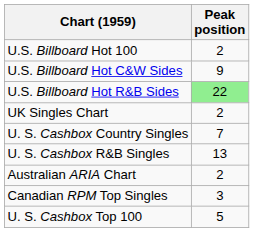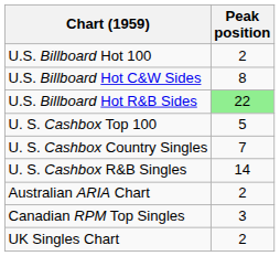U.S. Billboard Hot C&W Sides | Peak position: 9 -> 8
rows swapped: U. S. Cashbox Top 100 <-> UK Singles Chart
U. S. Cashbox R&B Singles | Peak position: 13 -> 14
